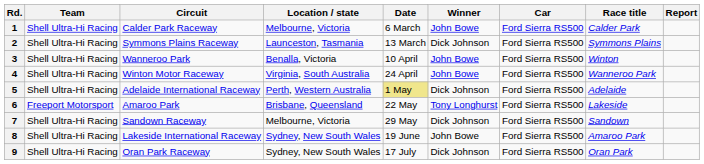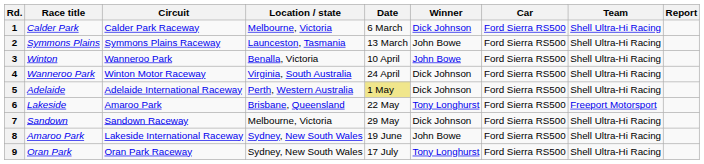columns swapped: Race title <-> Team
1 | Winner: John Bowe -> Dick Johnson
2 | Winner: Dick Johnson -> John Bowe
4 | Winner: John Bowe -> Dick Johnson
9 | Winner: Dick Johnson -> Tony Longhurst
